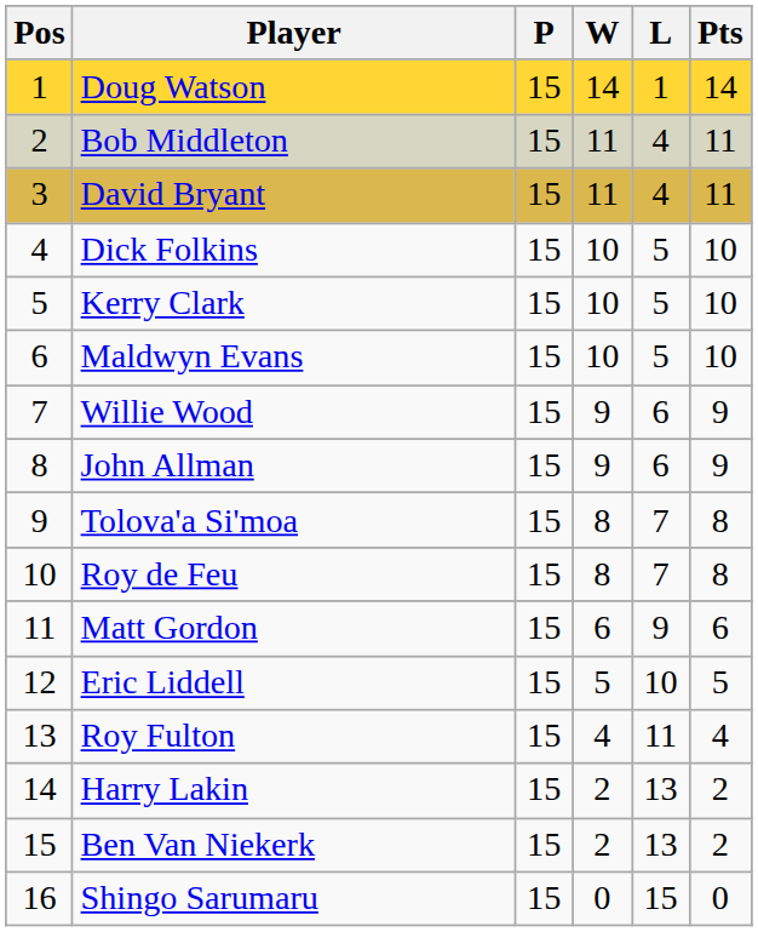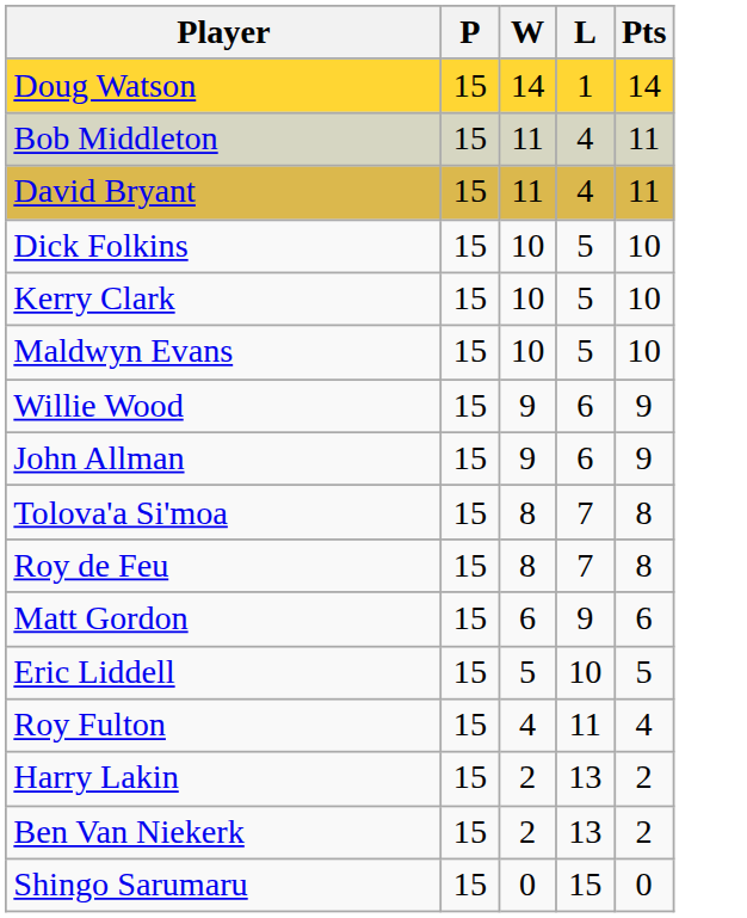- column: Pos | 1 | 2 | 3 | 4 | 5 | 6 | 7 | 8 | 9 | 10 | 11 | 12 | 13 | 14 | 15 | 16
